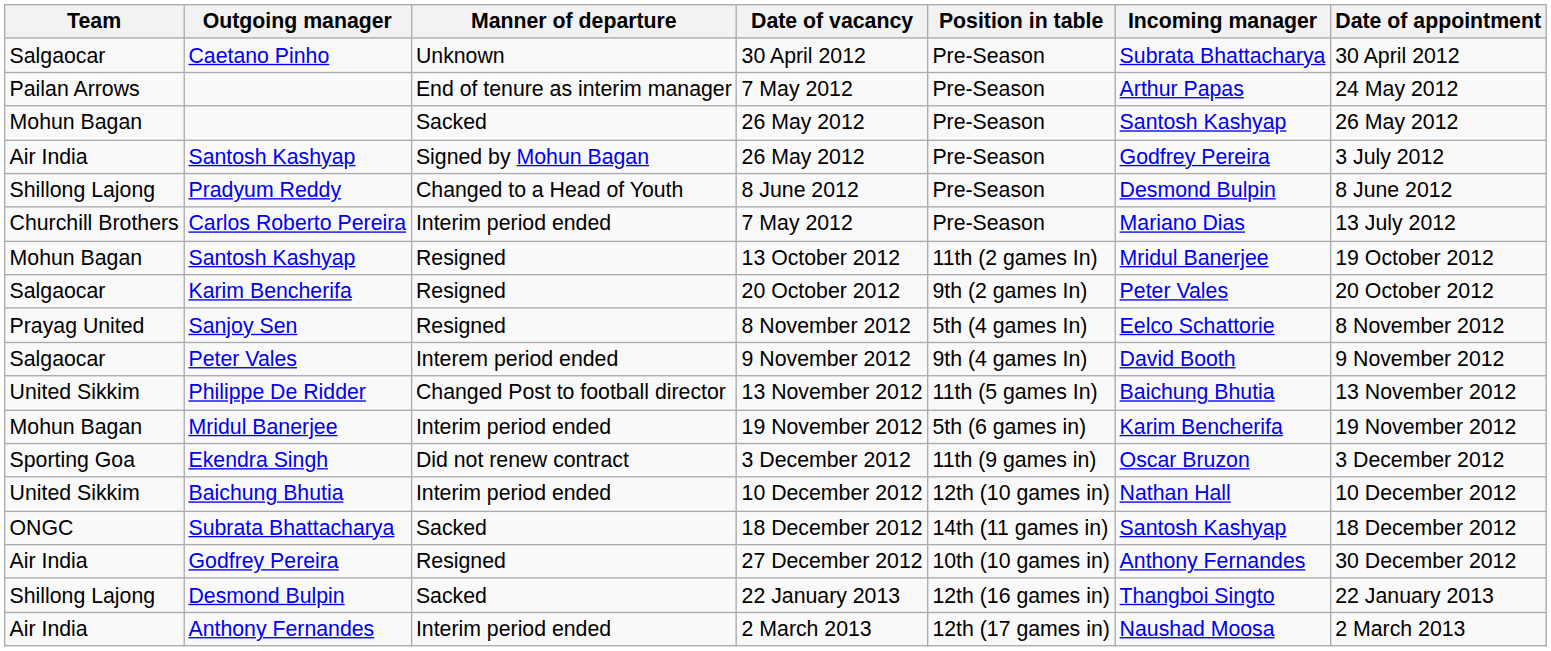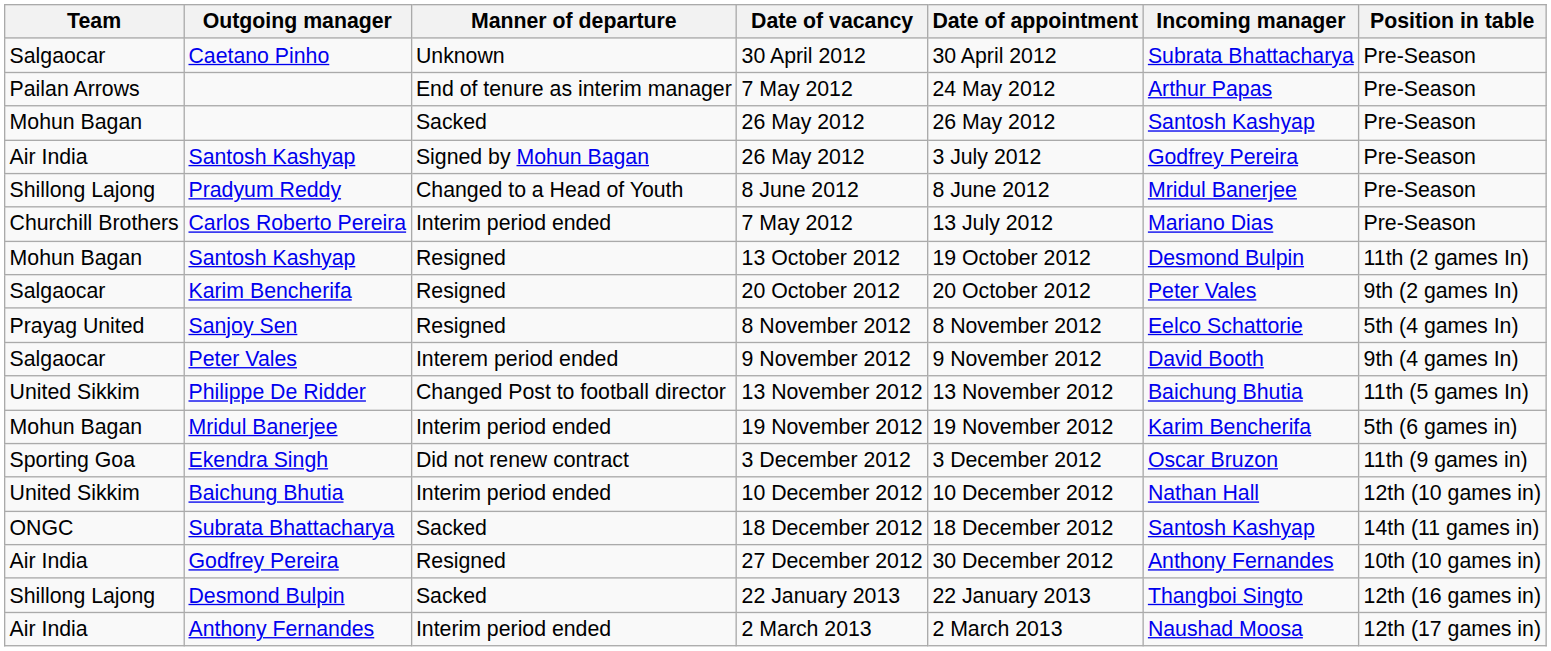columns swapped: Position in table <-> Date of appointment
Pradyum Reddy | Incoming manager: Desmond Bulpin -> Mridul Banerjee
Santosh Kashyap / 13 October 2012 | Incoming manager: Mridul Banerjee -> Desmond Bulpin
